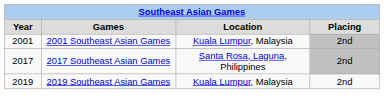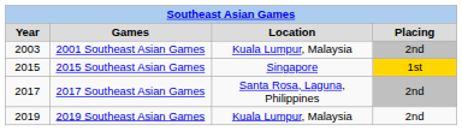2001 Southeast Asian Games | Year: 2001 -> 2003
+ row: 2015 | 2015 Southeast Asian Games | Singapore | 1st
